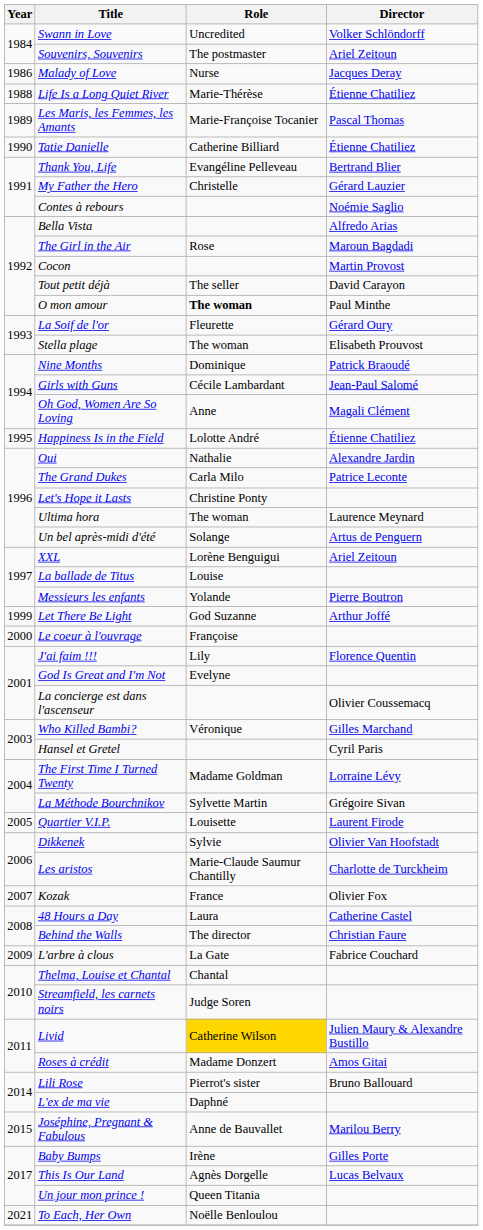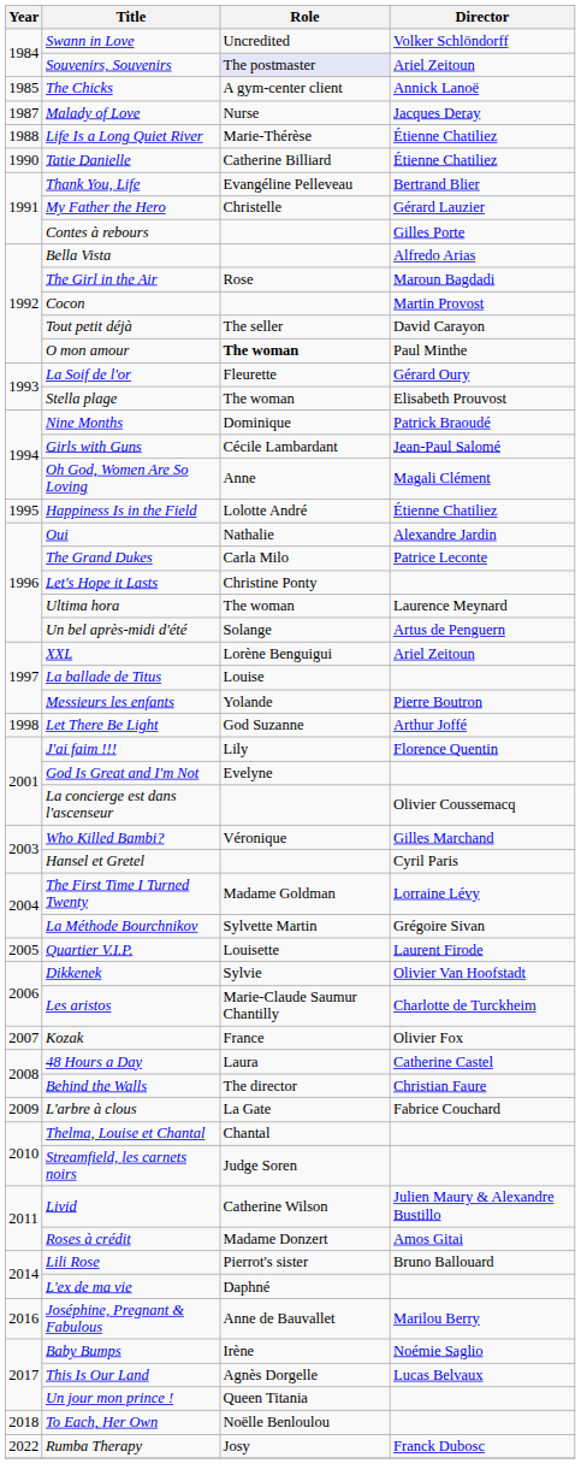Souvenirs, Souvenirs | Role: no background -> lavender background
+ row: 1985 | The Chicks | A gym-center client | Annick Lanoë
Malady of Love | Year: 1986 -> 1987
- row: 1989 | Les Maris, les Femmes, les Amants | Marie-Françoise Tocanier | Pascal Thomas
Contes à rebours | Director: Noémie Saglio -> Gilles Porte
Let There Be Light | Year: 1999 -> 1998
- row: 2000 | Le coeur à l'ouvrage | Françoise
Livid | Role: gold background -> no background
Joséphine, Pregnant & Fabulous | Year: 2015 -> 2016
Baby Bumps | Director: Gilles Porte -> Noémie Saglio
To Each, Her Own | Year: 2021 -> 2018
+ row: 2022 | Rumba Therapy | Josy | Franck Dubosc
